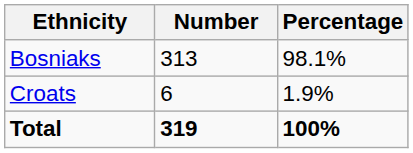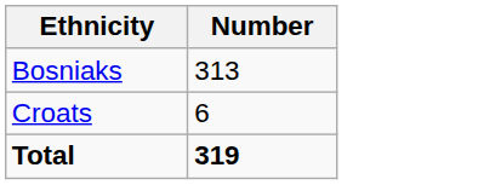- column: Percentage | 98.1% | 1.9% | 100%
